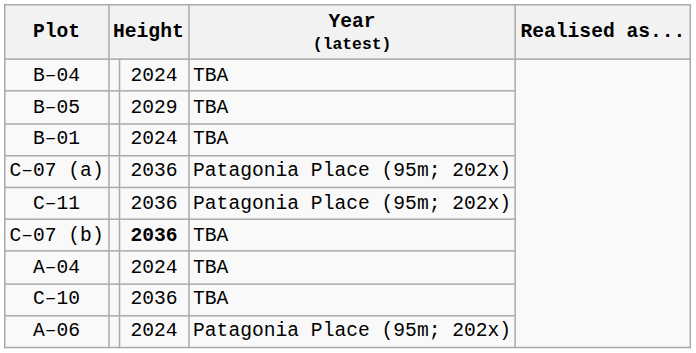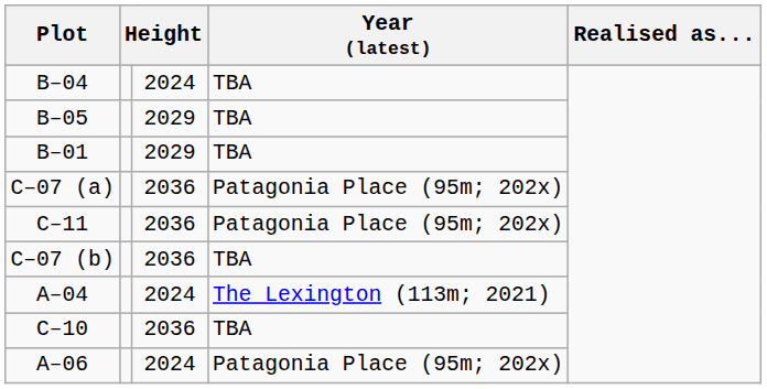B–01 | column 3: 2024 -> 2029
C–07 (b) | column 3: bold -> normal
A–04 | Year (latest): TBA -> The Lexington (113m; 2021)
